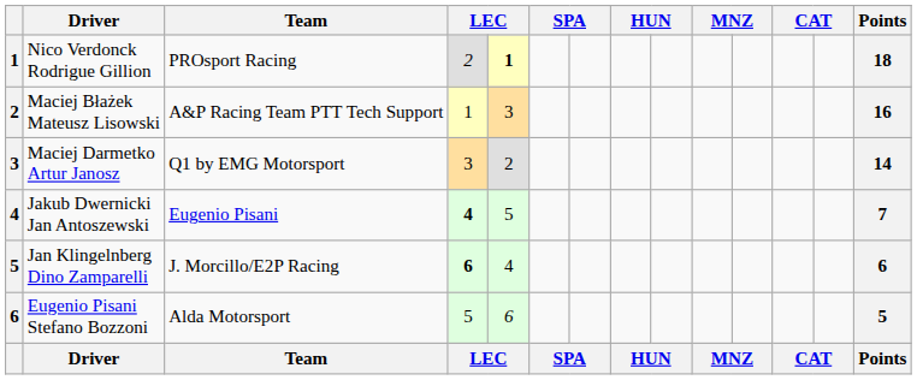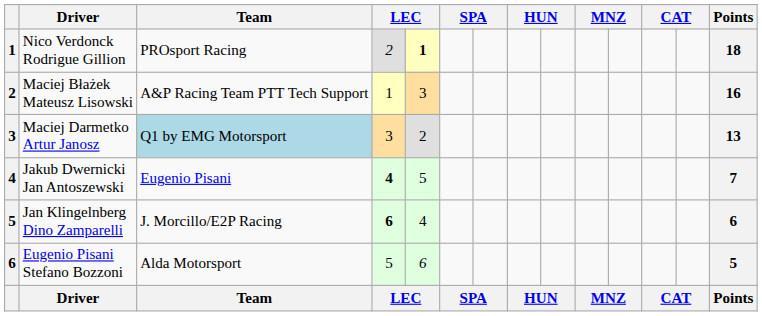Maciej Darmetko Artur Janosz | Team: no background -> lightblue background
Maciej Darmetko Artur Janosz | Points: 14 -> 13
